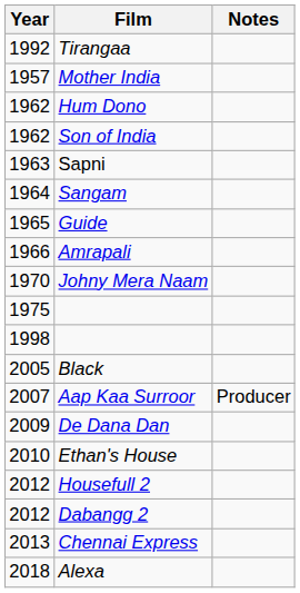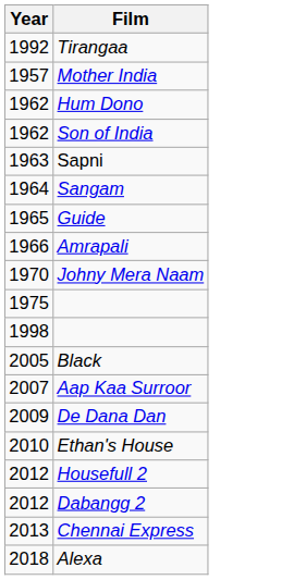- column: Notes | Producer
